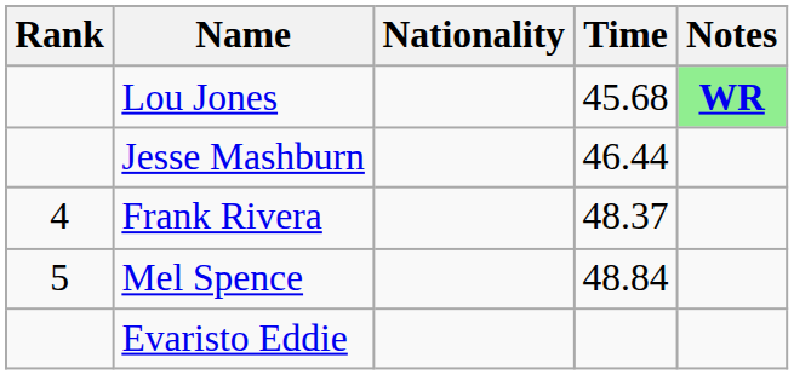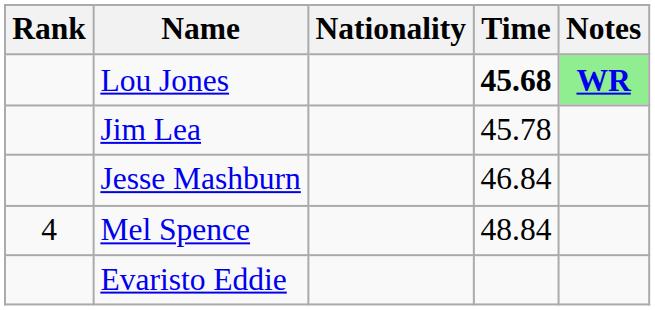Lou Jones | Time: normal -> bold
+ row: Jim Lea | 45.78
Jesse Mashburn | Time: 46.44 -> 46.84
- row: 4 | Frank Rivera | 48.37
Mel Spence | Rank: 5 -> 4
